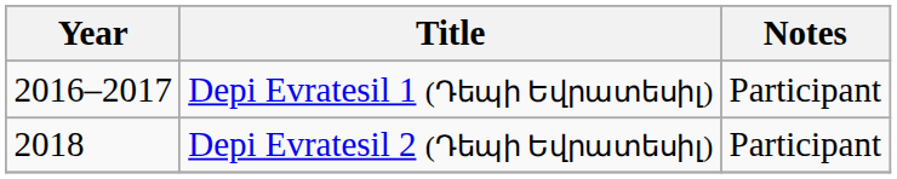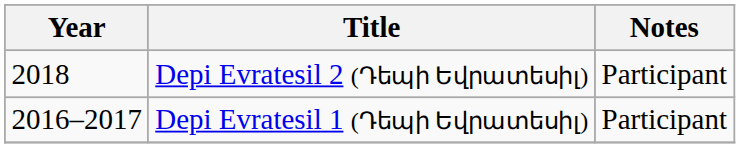rows swapped: Depi Evratesil 1 (Դեպի Եվրատեսիլ) <-> Depi Evratesil 2 (Դեպի Եվրատեսիլ)
